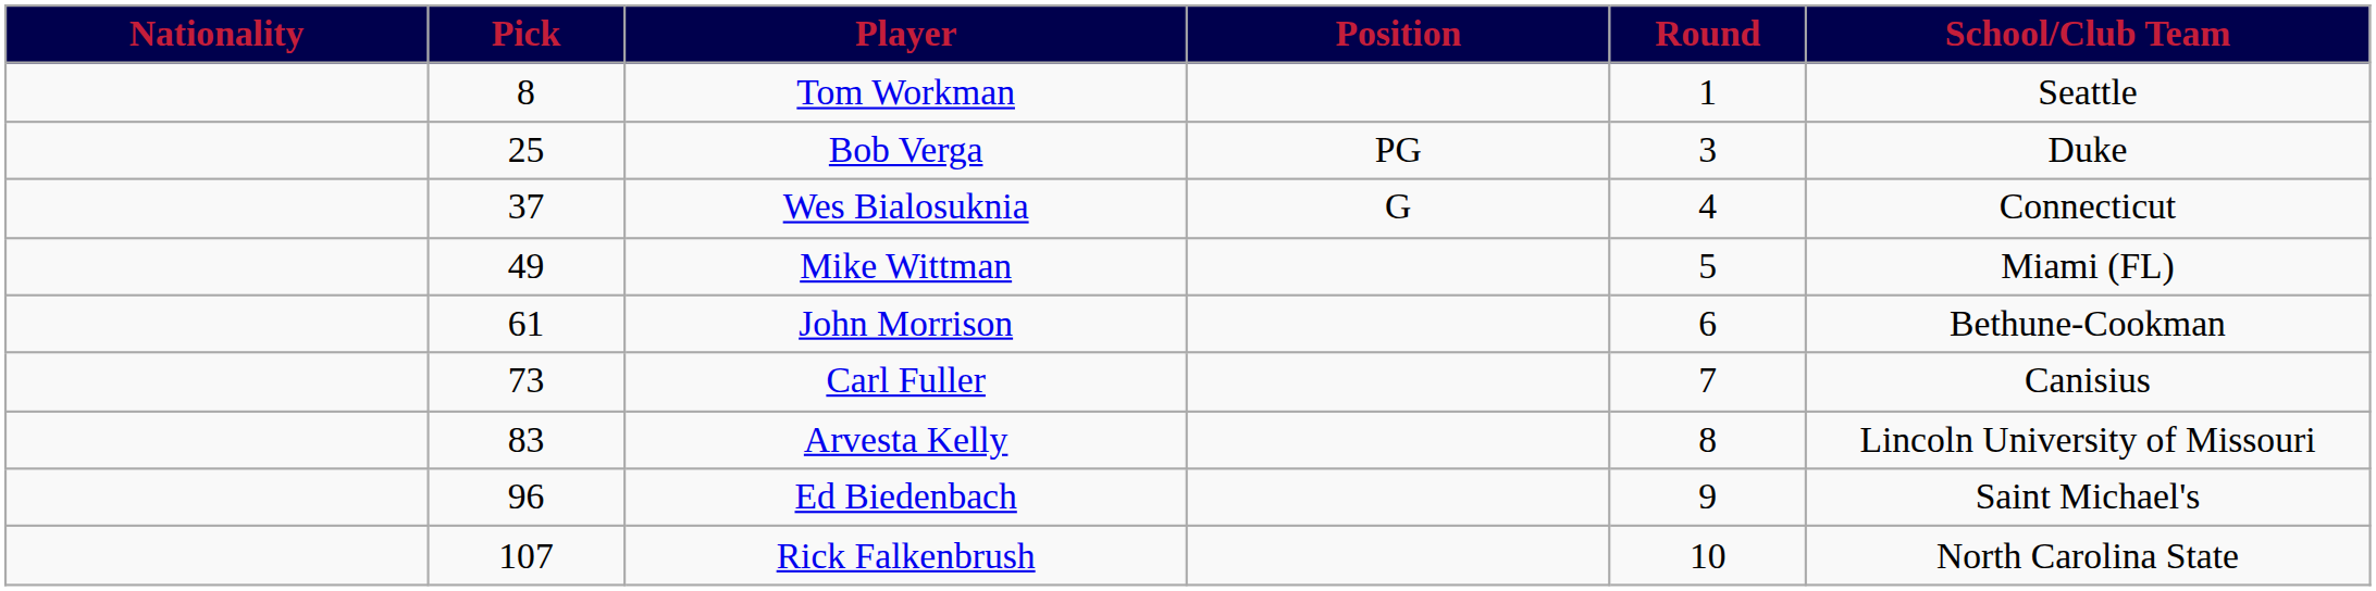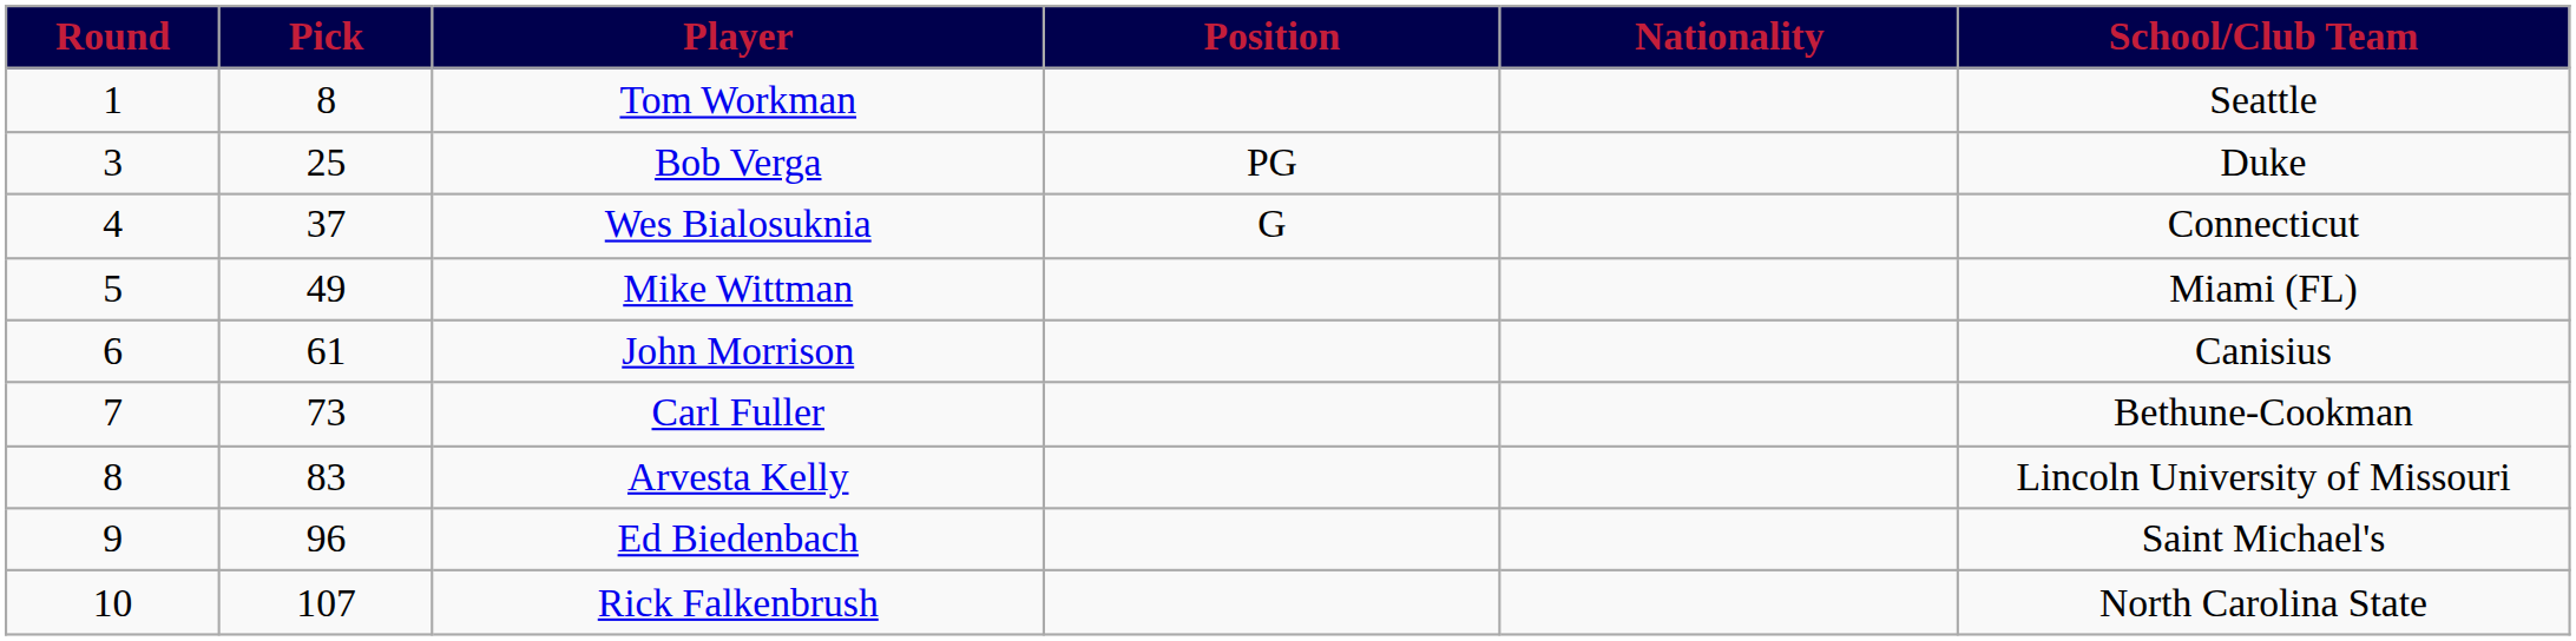columns swapped: Round <-> Nationality
John Morrison | School/Club Team: Bethune-Cookman -> Canisius
Carl Fuller | School/Club Team: Canisius -> Bethune-Cookman
